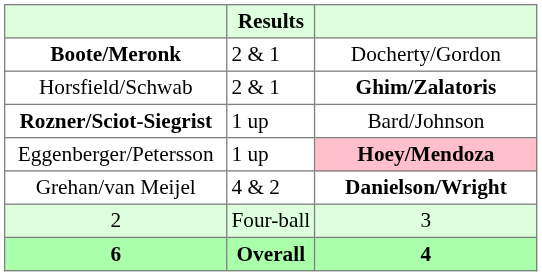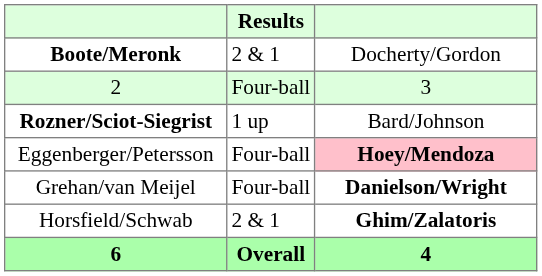rows swapped: Horsfield/Schwab <-> 2
Eggenberger/Petersson | Results: 1 up -> Four-ball
Grehan/van Meijel | Results: 4 & 2 -> Four-ball
